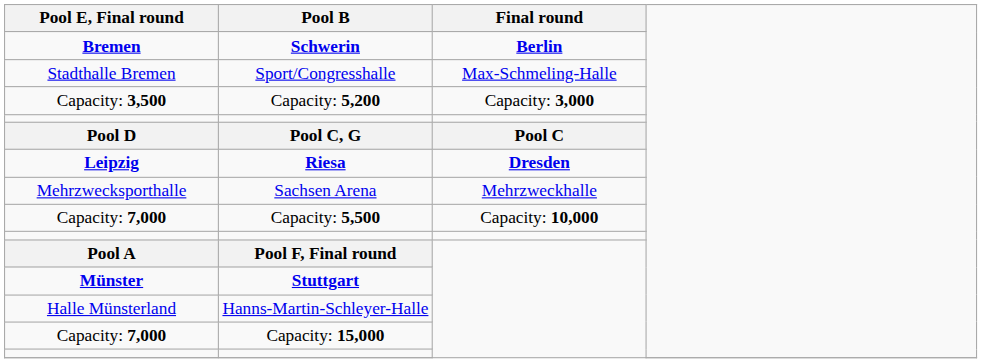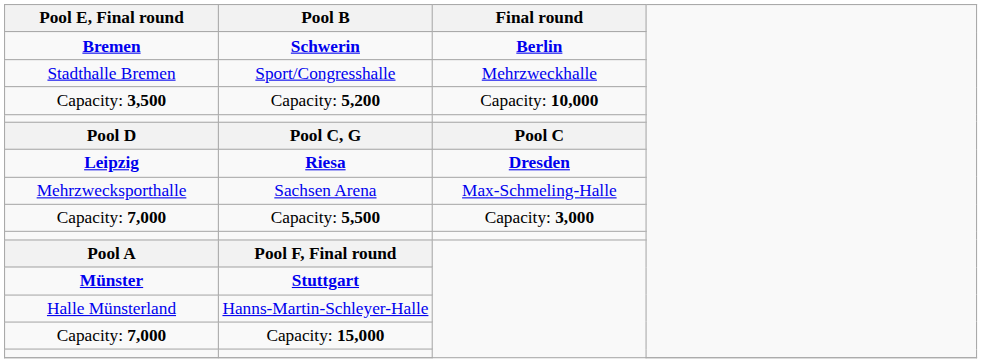Sport/Congresshalle | Final round: Max-Schmeling-Halle -> Mehrzweckhalle
Capacity: 5,200 | Final round: Capacity: 3,000 -> Capacity: 10,000
Sachsen Arena | Final round: Mehrzweckhalle -> Max-Schmeling-Halle
Capacity: 5,500 | Final round: Capacity: 10,000 -> Capacity: 3,000
